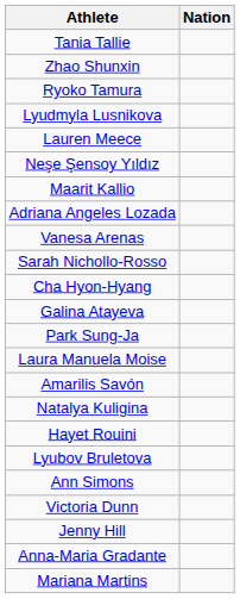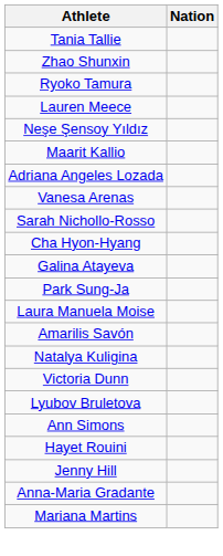- row: Lyudmyla Lusnikova
rows swapped: Victoria Dunn <-> Hayet Rouini
